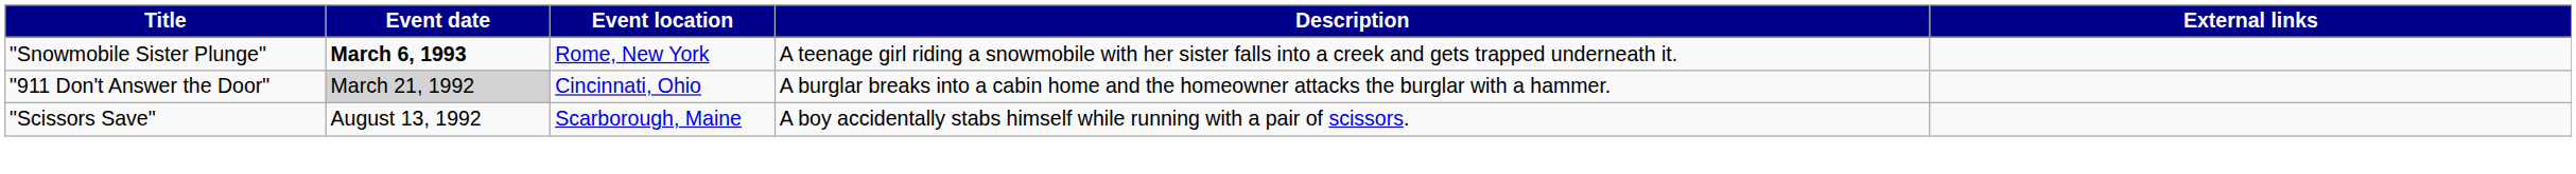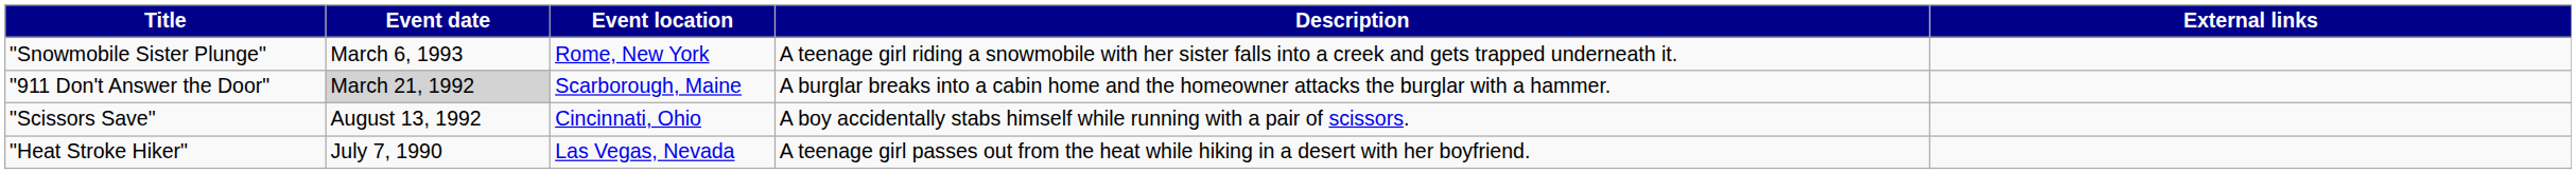"Snowmobile Sister Plunge" | Event date: bold -> normal
"911 Don't Answer the Door" | Event location: Cincinnati, Ohio -> Scarborough, Maine
"Scissors Save" | Event location: Scarborough, Maine -> Cincinnati, Ohio
+ row: "Heat Stroke Hiker" | July 7, 1990 | Las Vegas, Nevada | A teenage girl passes out from the heat while hiking in a desert with her boyfriend.
